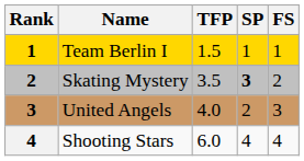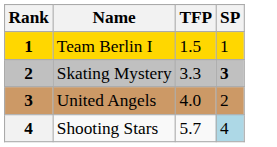- column: FS | 1 | 2 | 3 | 4
Skating Mystery | TFP: 3.5 -> 3.3
Shooting Stars | TFP: 6.0 -> 5.7
Shooting Stars | SP: no background -> lightblue background
